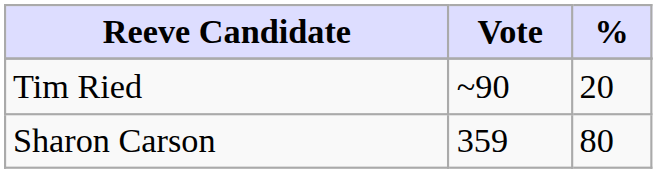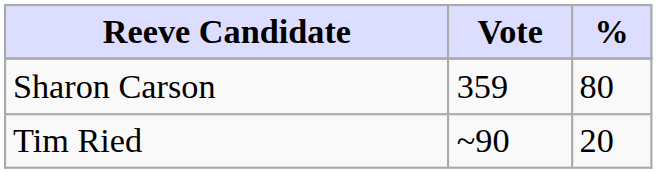rows swapped: Sharon Carson <-> Tim Ried
